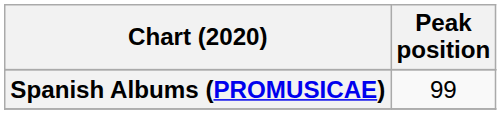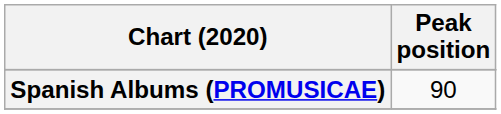Spanish Albums (PROMUSICAE) | Peak position: 99 -> 90
